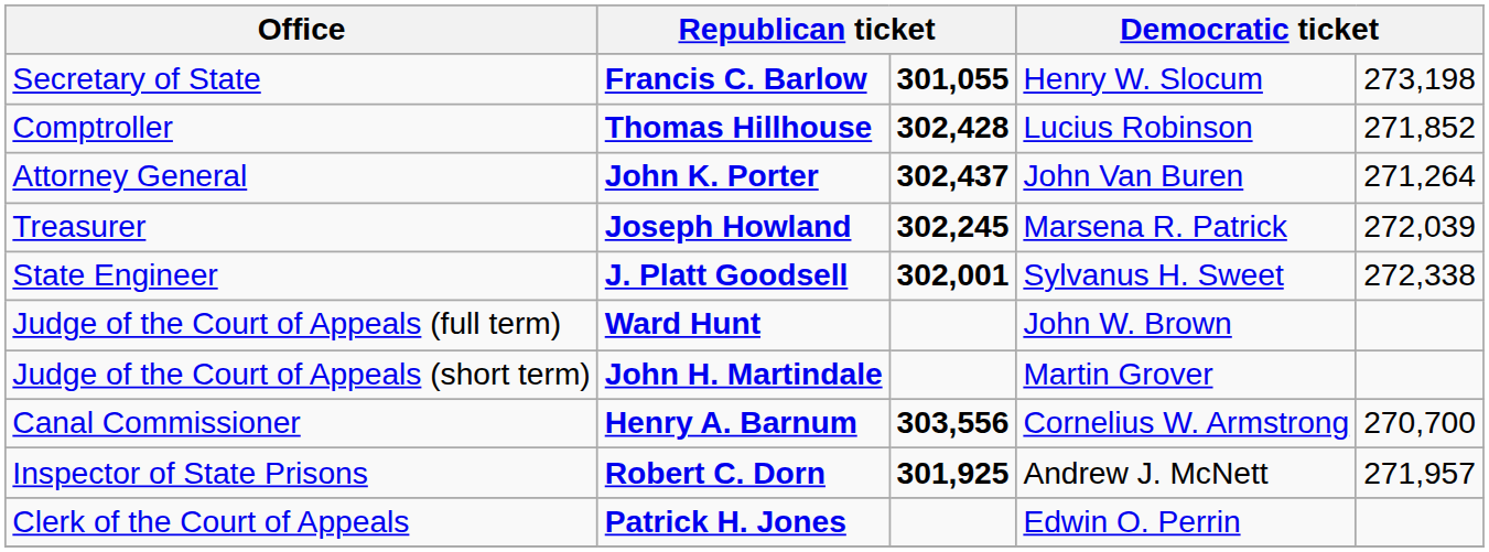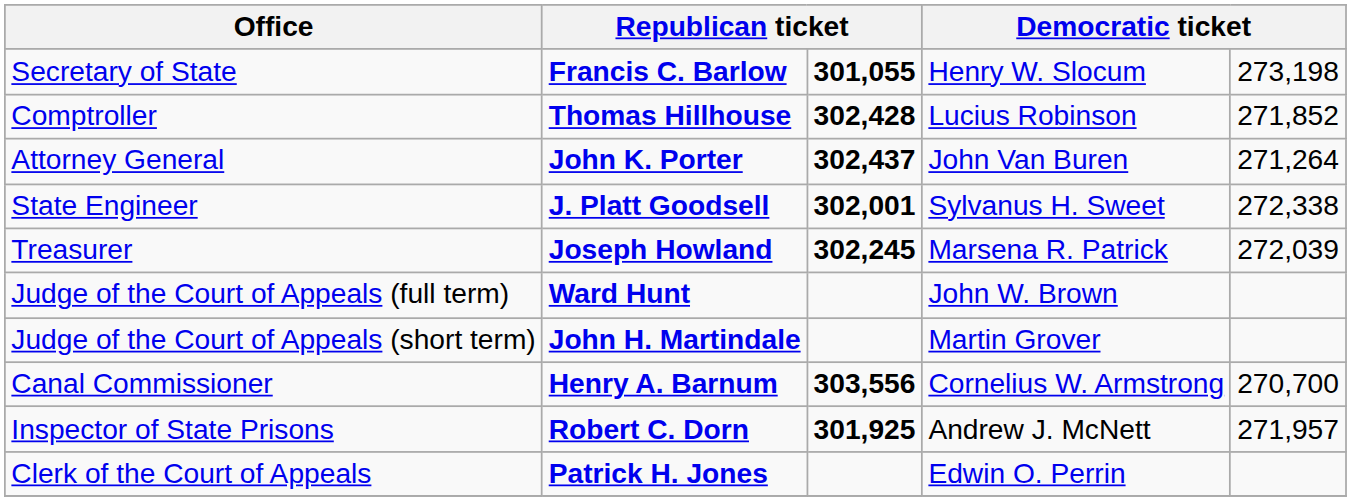rows swapped: Treasurer <-> State Engineer
